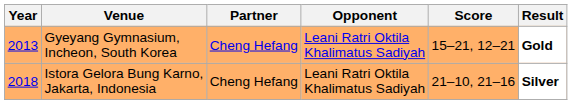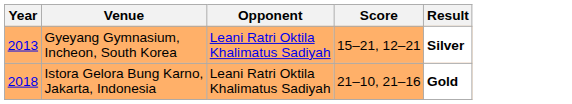- column: Partner | Cheng Hefang | Cheng Hefang
Gyeyang Gymnasium, Incheon, South Korea | Result: Gold -> Silver
Istora Gelora Bung Karno, Jakarta, Indonesia | Result: Silver -> Gold
